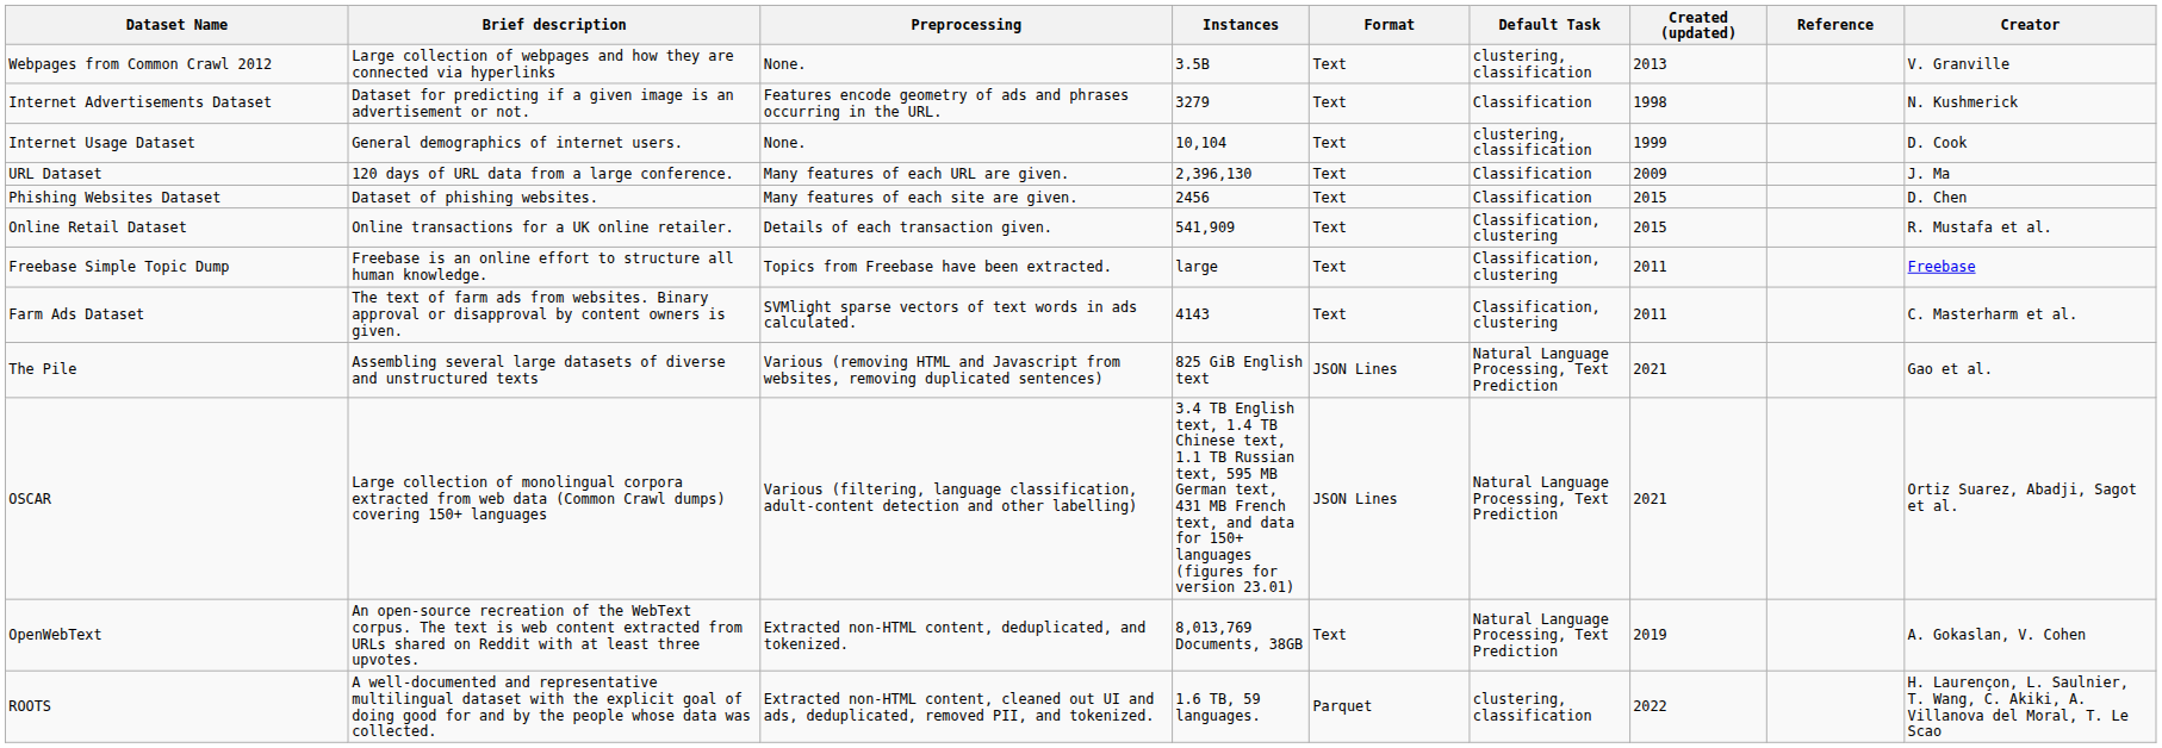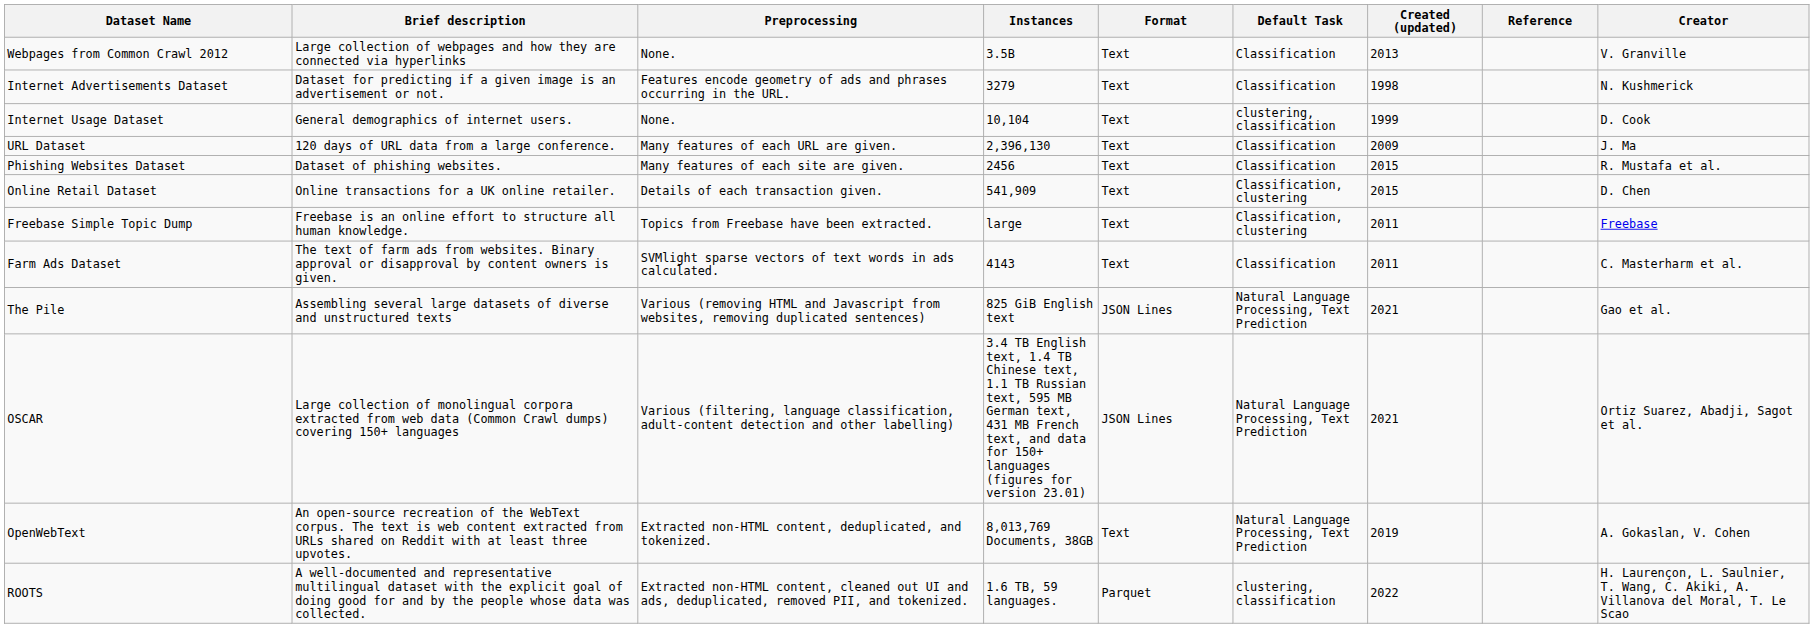Webpages from Common Crawl 2012 | Default Task: clustering, classification -> Classification
Phishing Websites Dataset | Creator: D. Chen -> R. Mustafa et al.
Online Retail Dataset | Creator: R. Mustafa et al. -> D. Chen
Farm Ads Dataset | Default Task: Classification, clustering -> Classification
